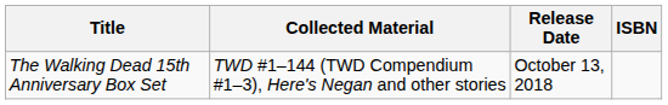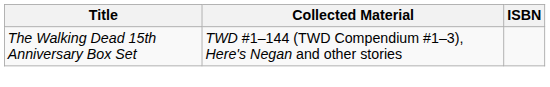- column: Release Date | October 13, 2018
